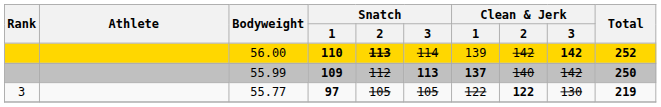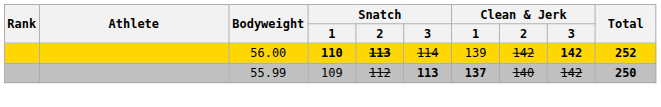55.99 | Snatch / 1: bold -> normal
- row: 3 | 55.77 | 97 | 105 | 105 | 122 | 122 | 130 | 219
